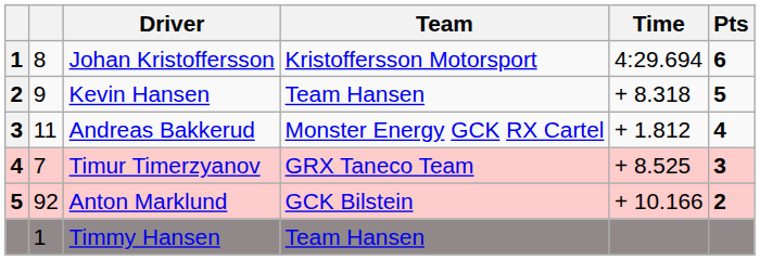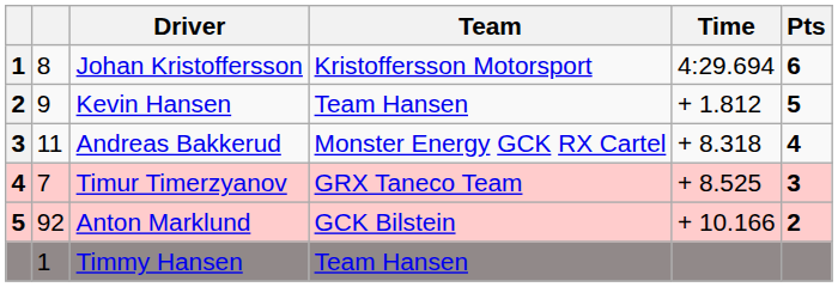Kevin Hansen | Time: + 8.318 -> + 1.812
Andreas Bakkerud | Time: + 1.812 -> + 8.318
